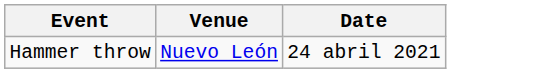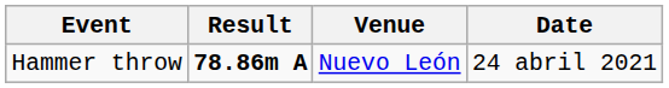+ column: Result | 78.86m A
